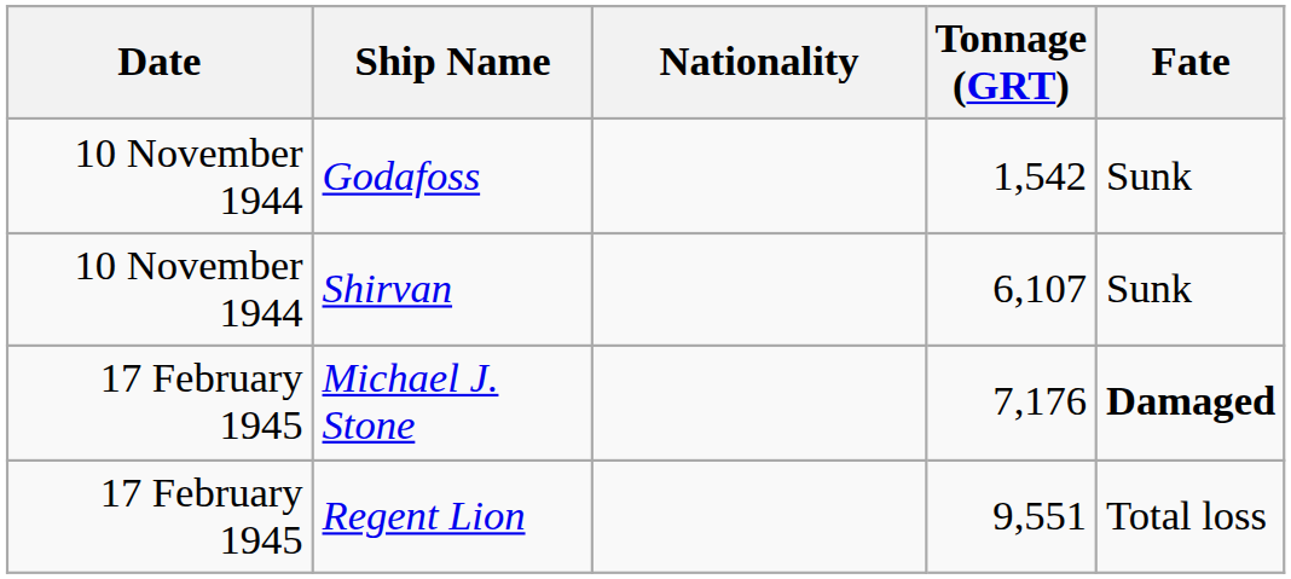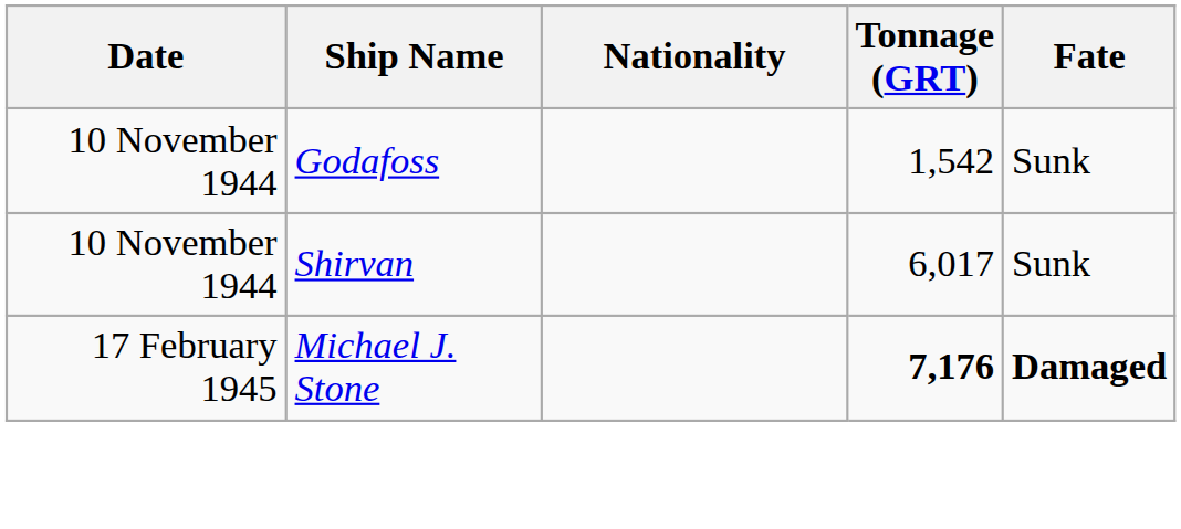Shirvan | Tonnage (GRT): 6,107 -> 6,017
Michael J. Stone | Tonnage (GRT): normal -> bold
- row: 17 February 1945 | Regent Lion | 9,551 | Total loss
